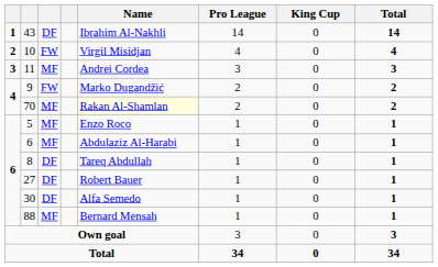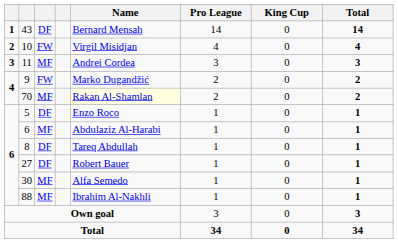43 | Name: Ibrahim Al-Nakhli -> Bernard Mensah
5 | column 3: MF -> DF
30 | column 3: DF -> MF
88 | Name: Bernard Mensah -> Ibrahim Al-Nakhli
